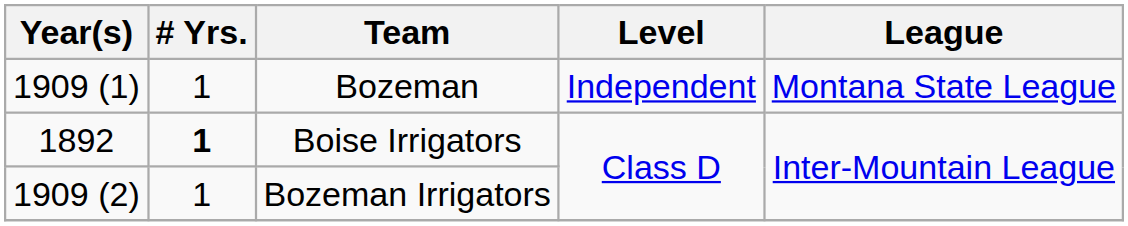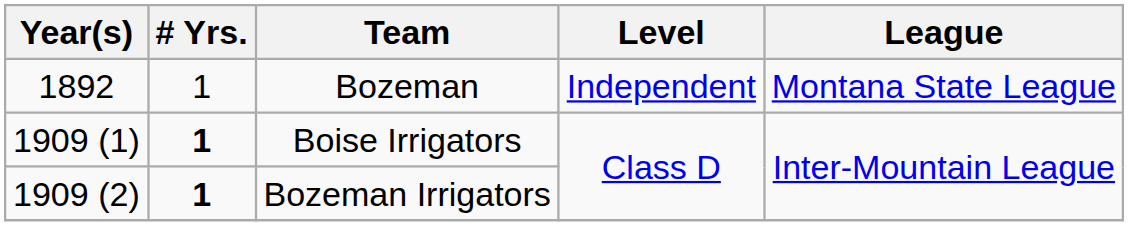Bozeman | Year(s): 1909 (1) -> 1892
Boise Irrigators | Year(s): 1892 -> 1909 (1)
Bozeman Irrigators | # Yrs.: normal -> bold
